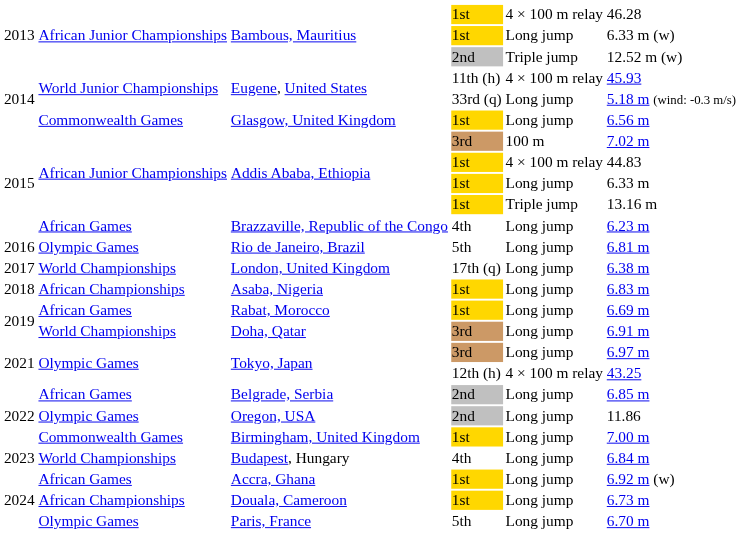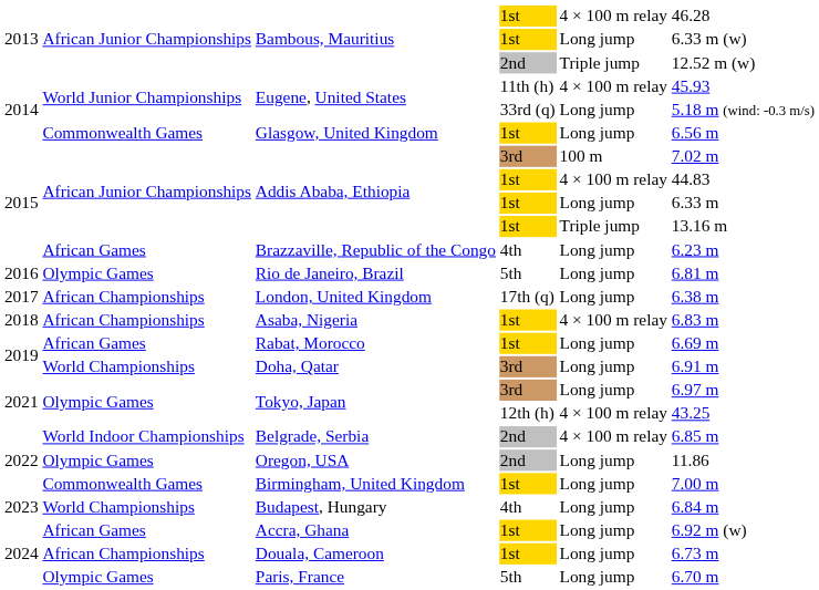London, United Kingdom | column 2: World Championships -> African Championships
Asaba, Nigeria | column 5: Long jump -> 4 × 100 m relay
Belgrade, Serbia | column 2: African Games -> World Indoor Championships
Belgrade, Serbia | column 5: Long jump -> 4 × 100 m relay
